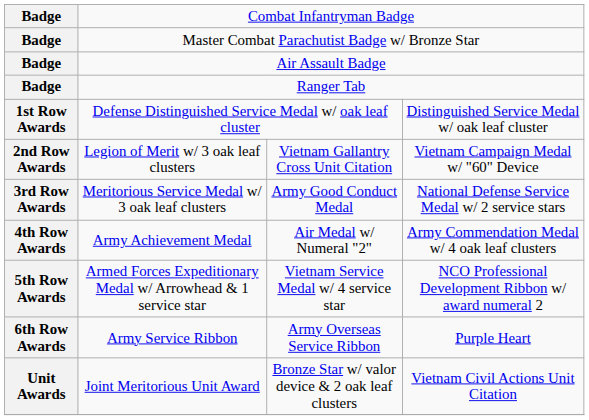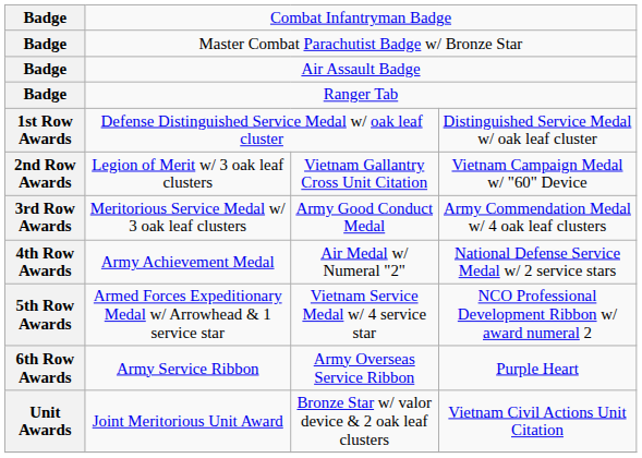Meritorious Service Medal w/ 3 oak leaf clusters | column 4: National Defense Service Medal w/ 2 service stars -> Army Commendation Medal w/ 4 oak leaf clusters
Army Achievement Medal | column 4: Army Commendation Medal w/ 4 oak leaf clusters -> National Defense Service Medal w/ 2 service stars
